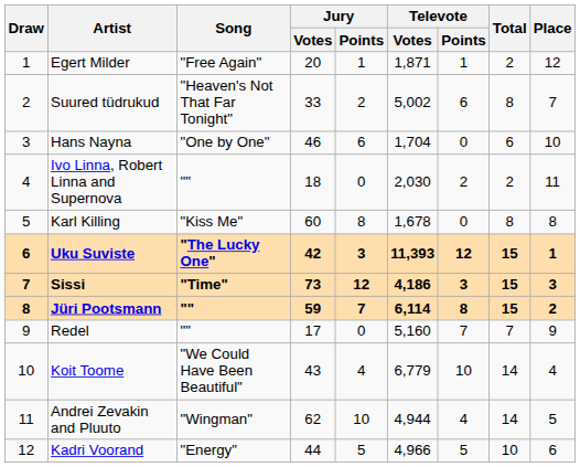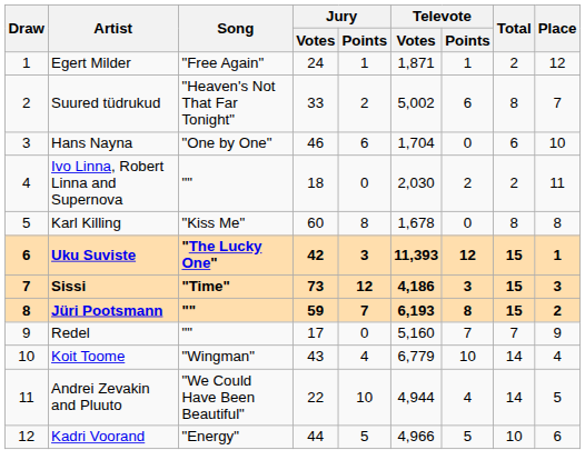Egert Milder | Jury / Votes: 20 -> 24
Jüri Pootsmann | Televote / Votes: 6,114 -> 6,193
Koit Toome | Song: "We Could Have Been Beautiful" -> "Wingman"
Andrei Zevakin and Pluuto | Song: "Wingman" -> "We Could Have Been Beautiful"
Andrei Zevakin and Pluuto | Jury / Votes: 62 -> 22
